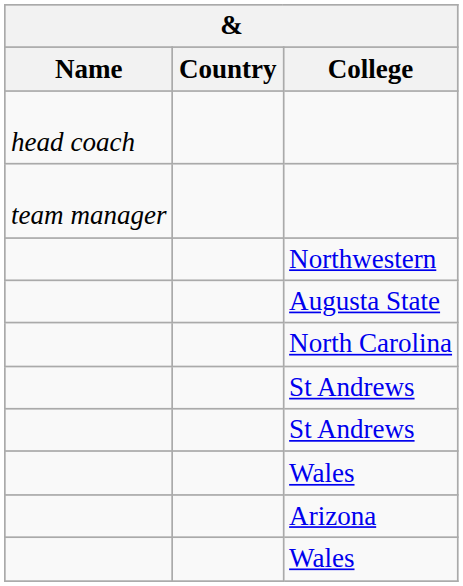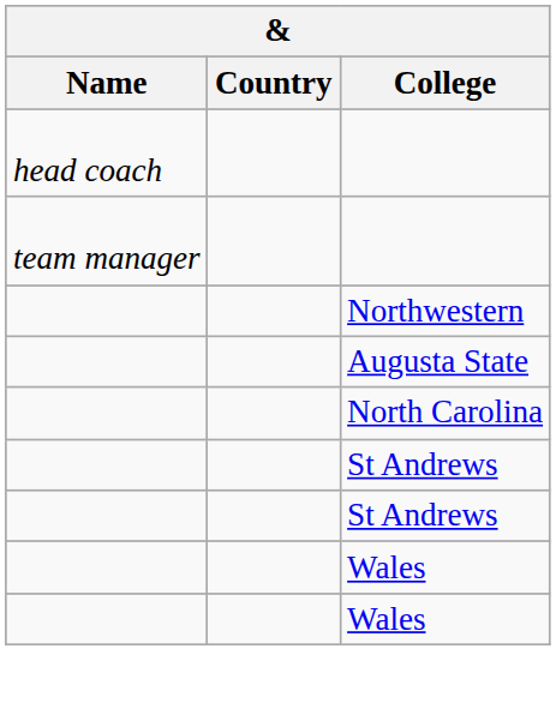- row: Arizona
